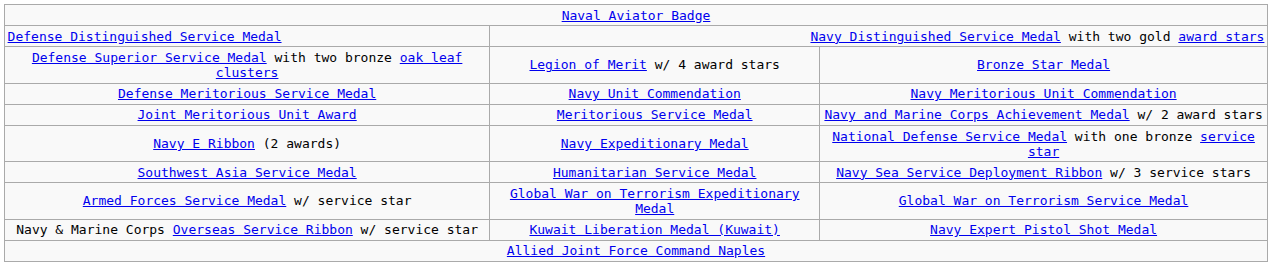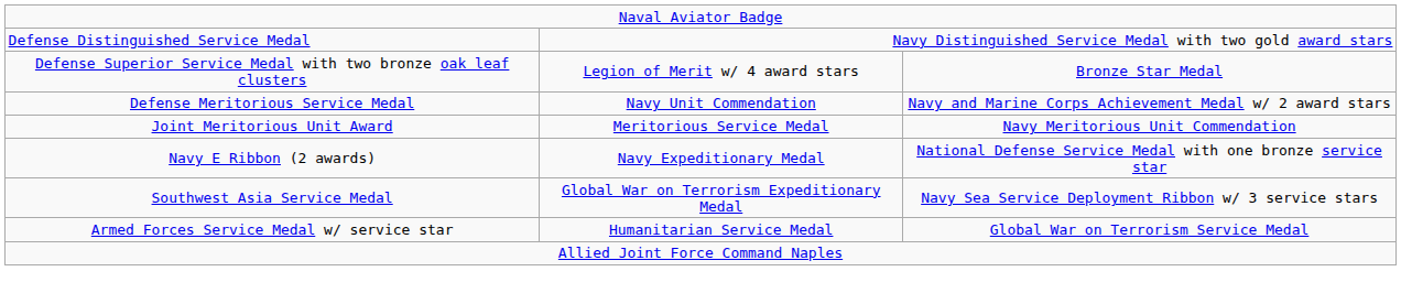Defense Meritorious Service Medal | column 3: Navy Meritorious Unit Commendation -> Navy and Marine Corps Achievement Medal w/ 2 award stars
Joint Meritorious Unit Award | column 3: Navy and Marine Corps Achievement Medal w/ 2 award stars -> Navy Meritorious Unit Commendation
Southwest Asia Service Medal | column 2: Humanitarian Service Medal -> Global War on Terrorism Expeditionary Medal
Armed Forces Service Medal w/ service star | column 2: Global War on Terrorism Expeditionary Medal -> Humanitarian Service Medal
- row: Navy & Marine Corps Overseas Service Ribbon w/ service star | Kuwait Liberation Medal (Kuwait) | Navy Expert Pistol Shot Medal
